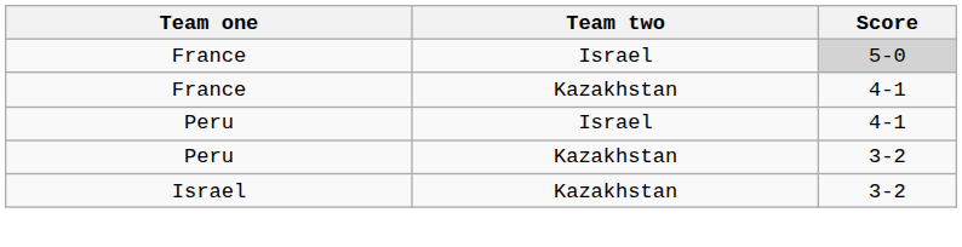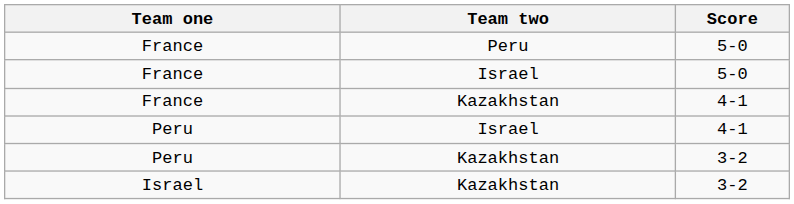+ row: France | Peru | 5-0
France / Israel | Score: lightgrey background -> no background
